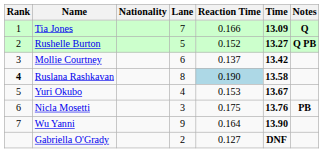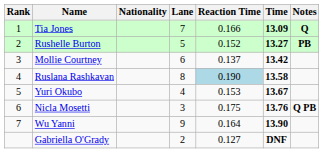Rushelle Burton | Notes: Q PB -> PB
Ruslana Rashkavan | Rank: bold -> normal
Nicla Mosetti | Notes: PB -> Q PB
